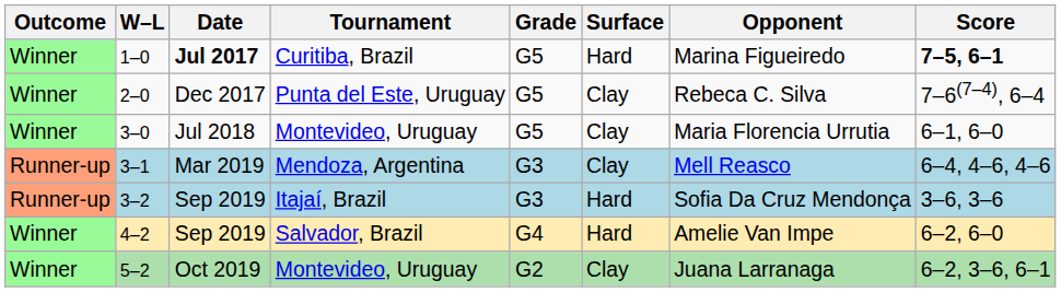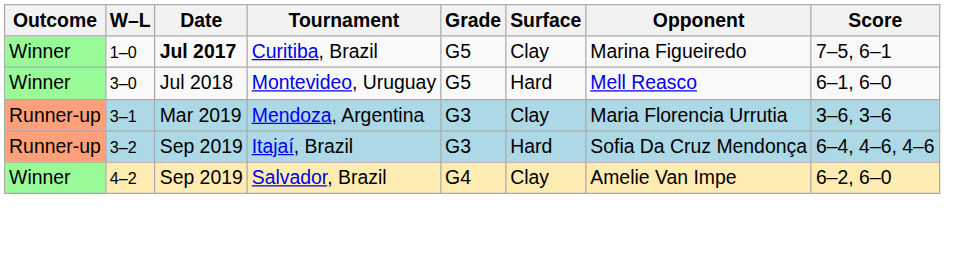1–0 | Surface: Hard -> Clay
1–0 | Score: bold -> normal
- row: Winner | 2–0 | Dec 2017 | Punta del Este, Uruguay | G5 | Clay | Rebeca C. Silva | 7–6(7–4), 6–4
3–0 | Surface: Clay -> Hard
3–0 | Opponent: Maria Florencia Urrutia -> Mell Reasco
3–1 | Opponent: Mell Reasco -> Maria Florencia Urrutia
3–1 | Score: 6–4, 4–6, 4–6 -> 3–6, 3–6
3–2 | Score: 3–6, 3–6 -> 6–4, 4–6, 4–6
4–2 | Surface: Hard -> Clay
- row: Winner | 5–2 | Oct 2019 | Montevideo, Uruguay | G2 | Clay | Juana Larranaga | 6–2, 3–6, 6–1
